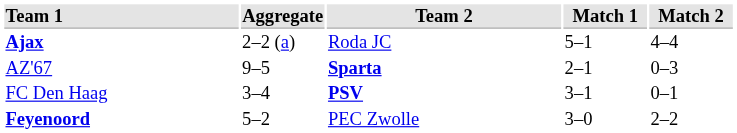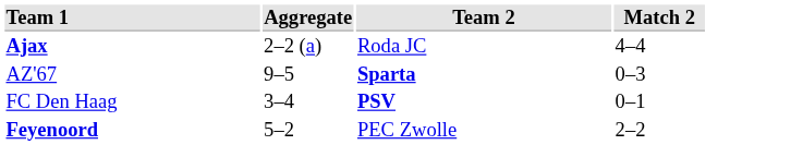- column: Match 1 | 5–1 | 2–1 | 3–1 | 3–0
